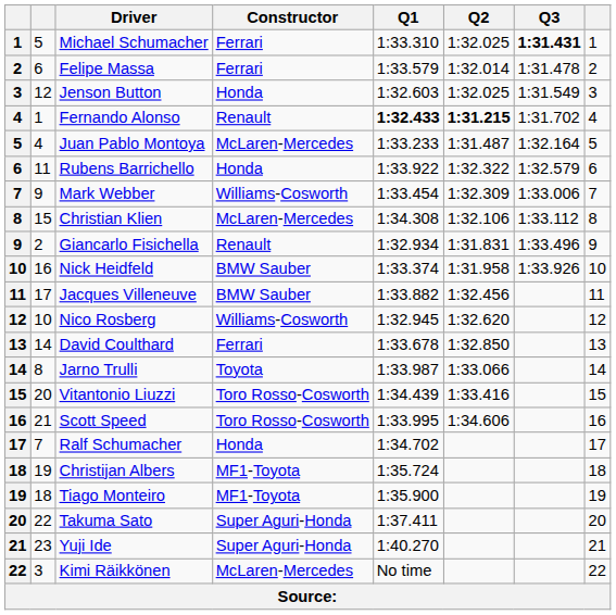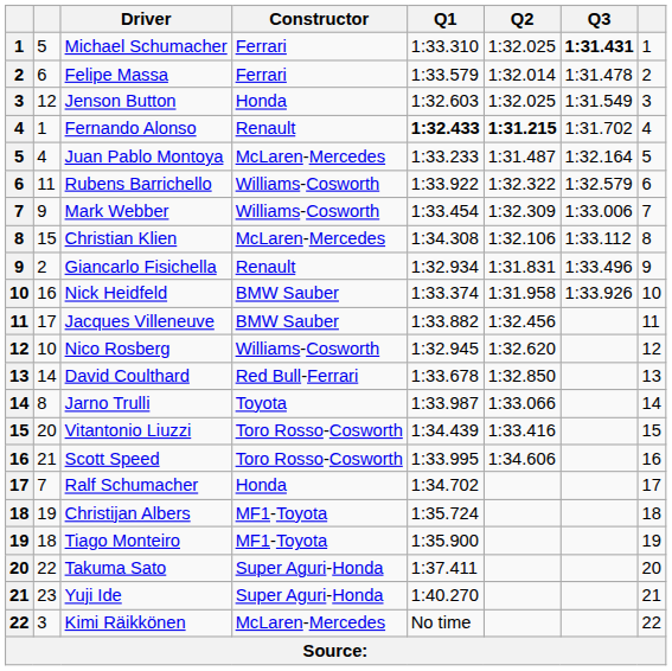Rubens Barrichello | Constructor: Honda -> Williams-Cosworth
David Coulthard | Constructor: Ferrari -> Red Bull-Ferrari
